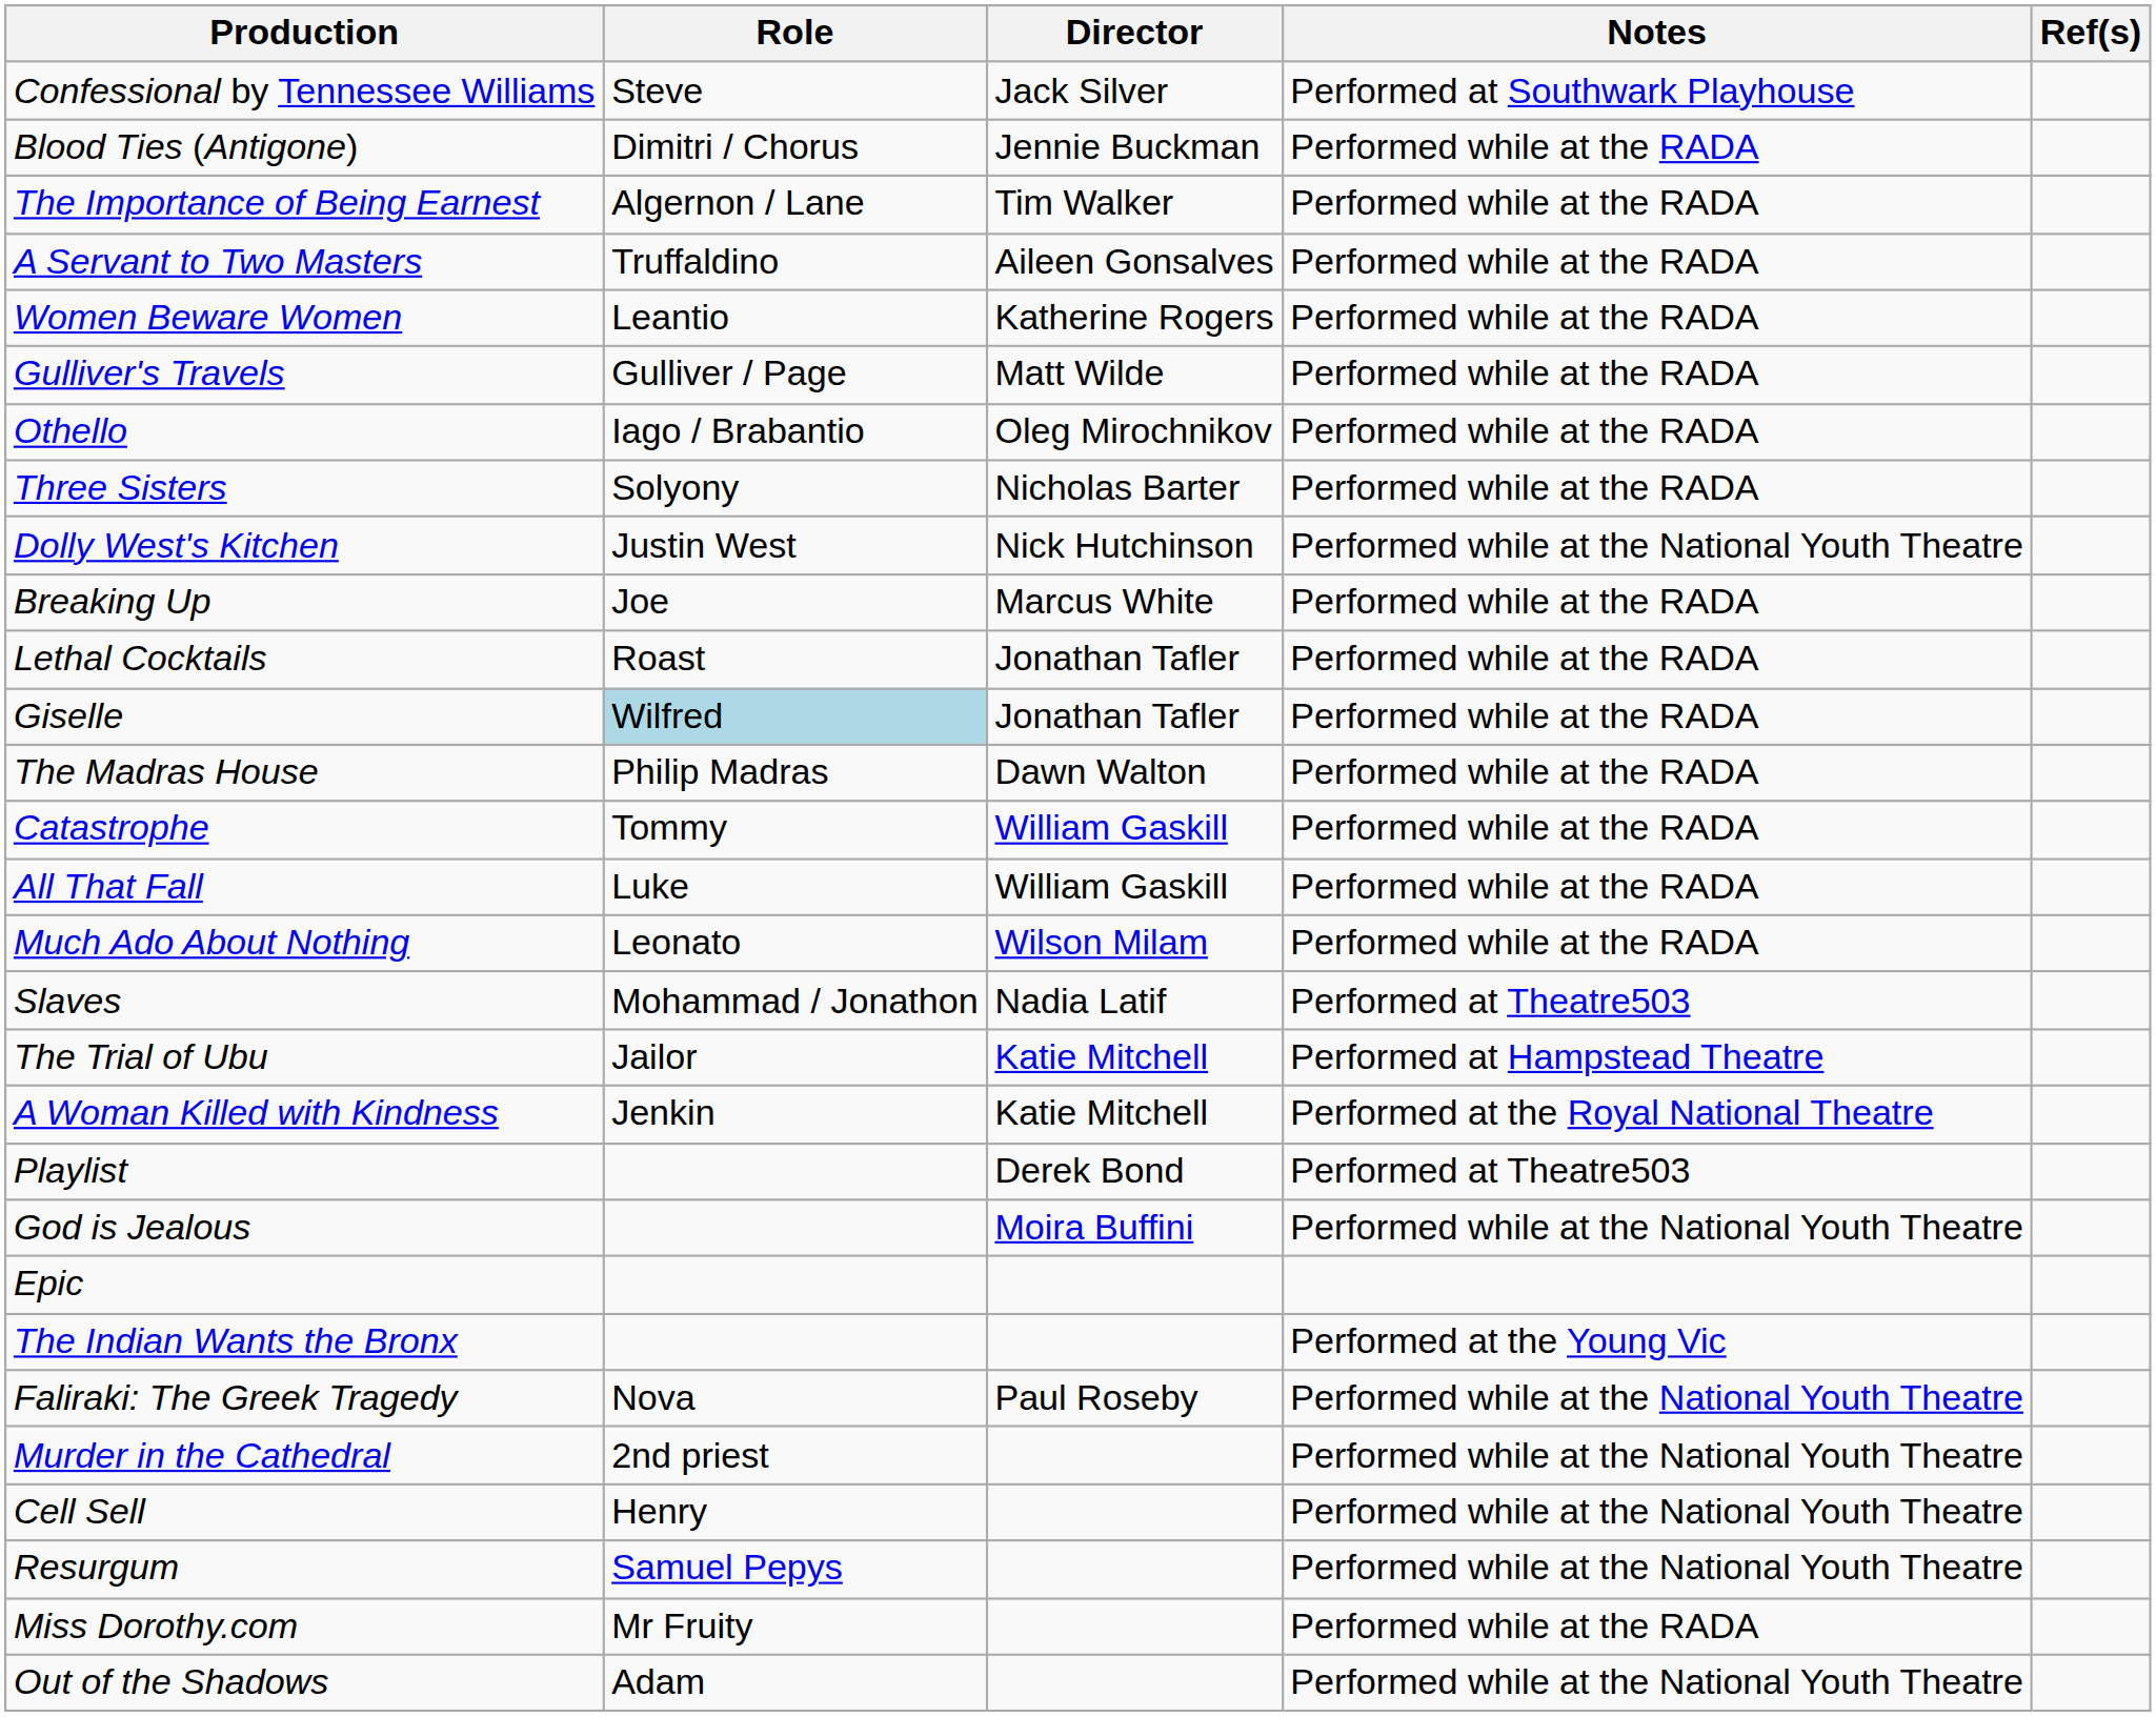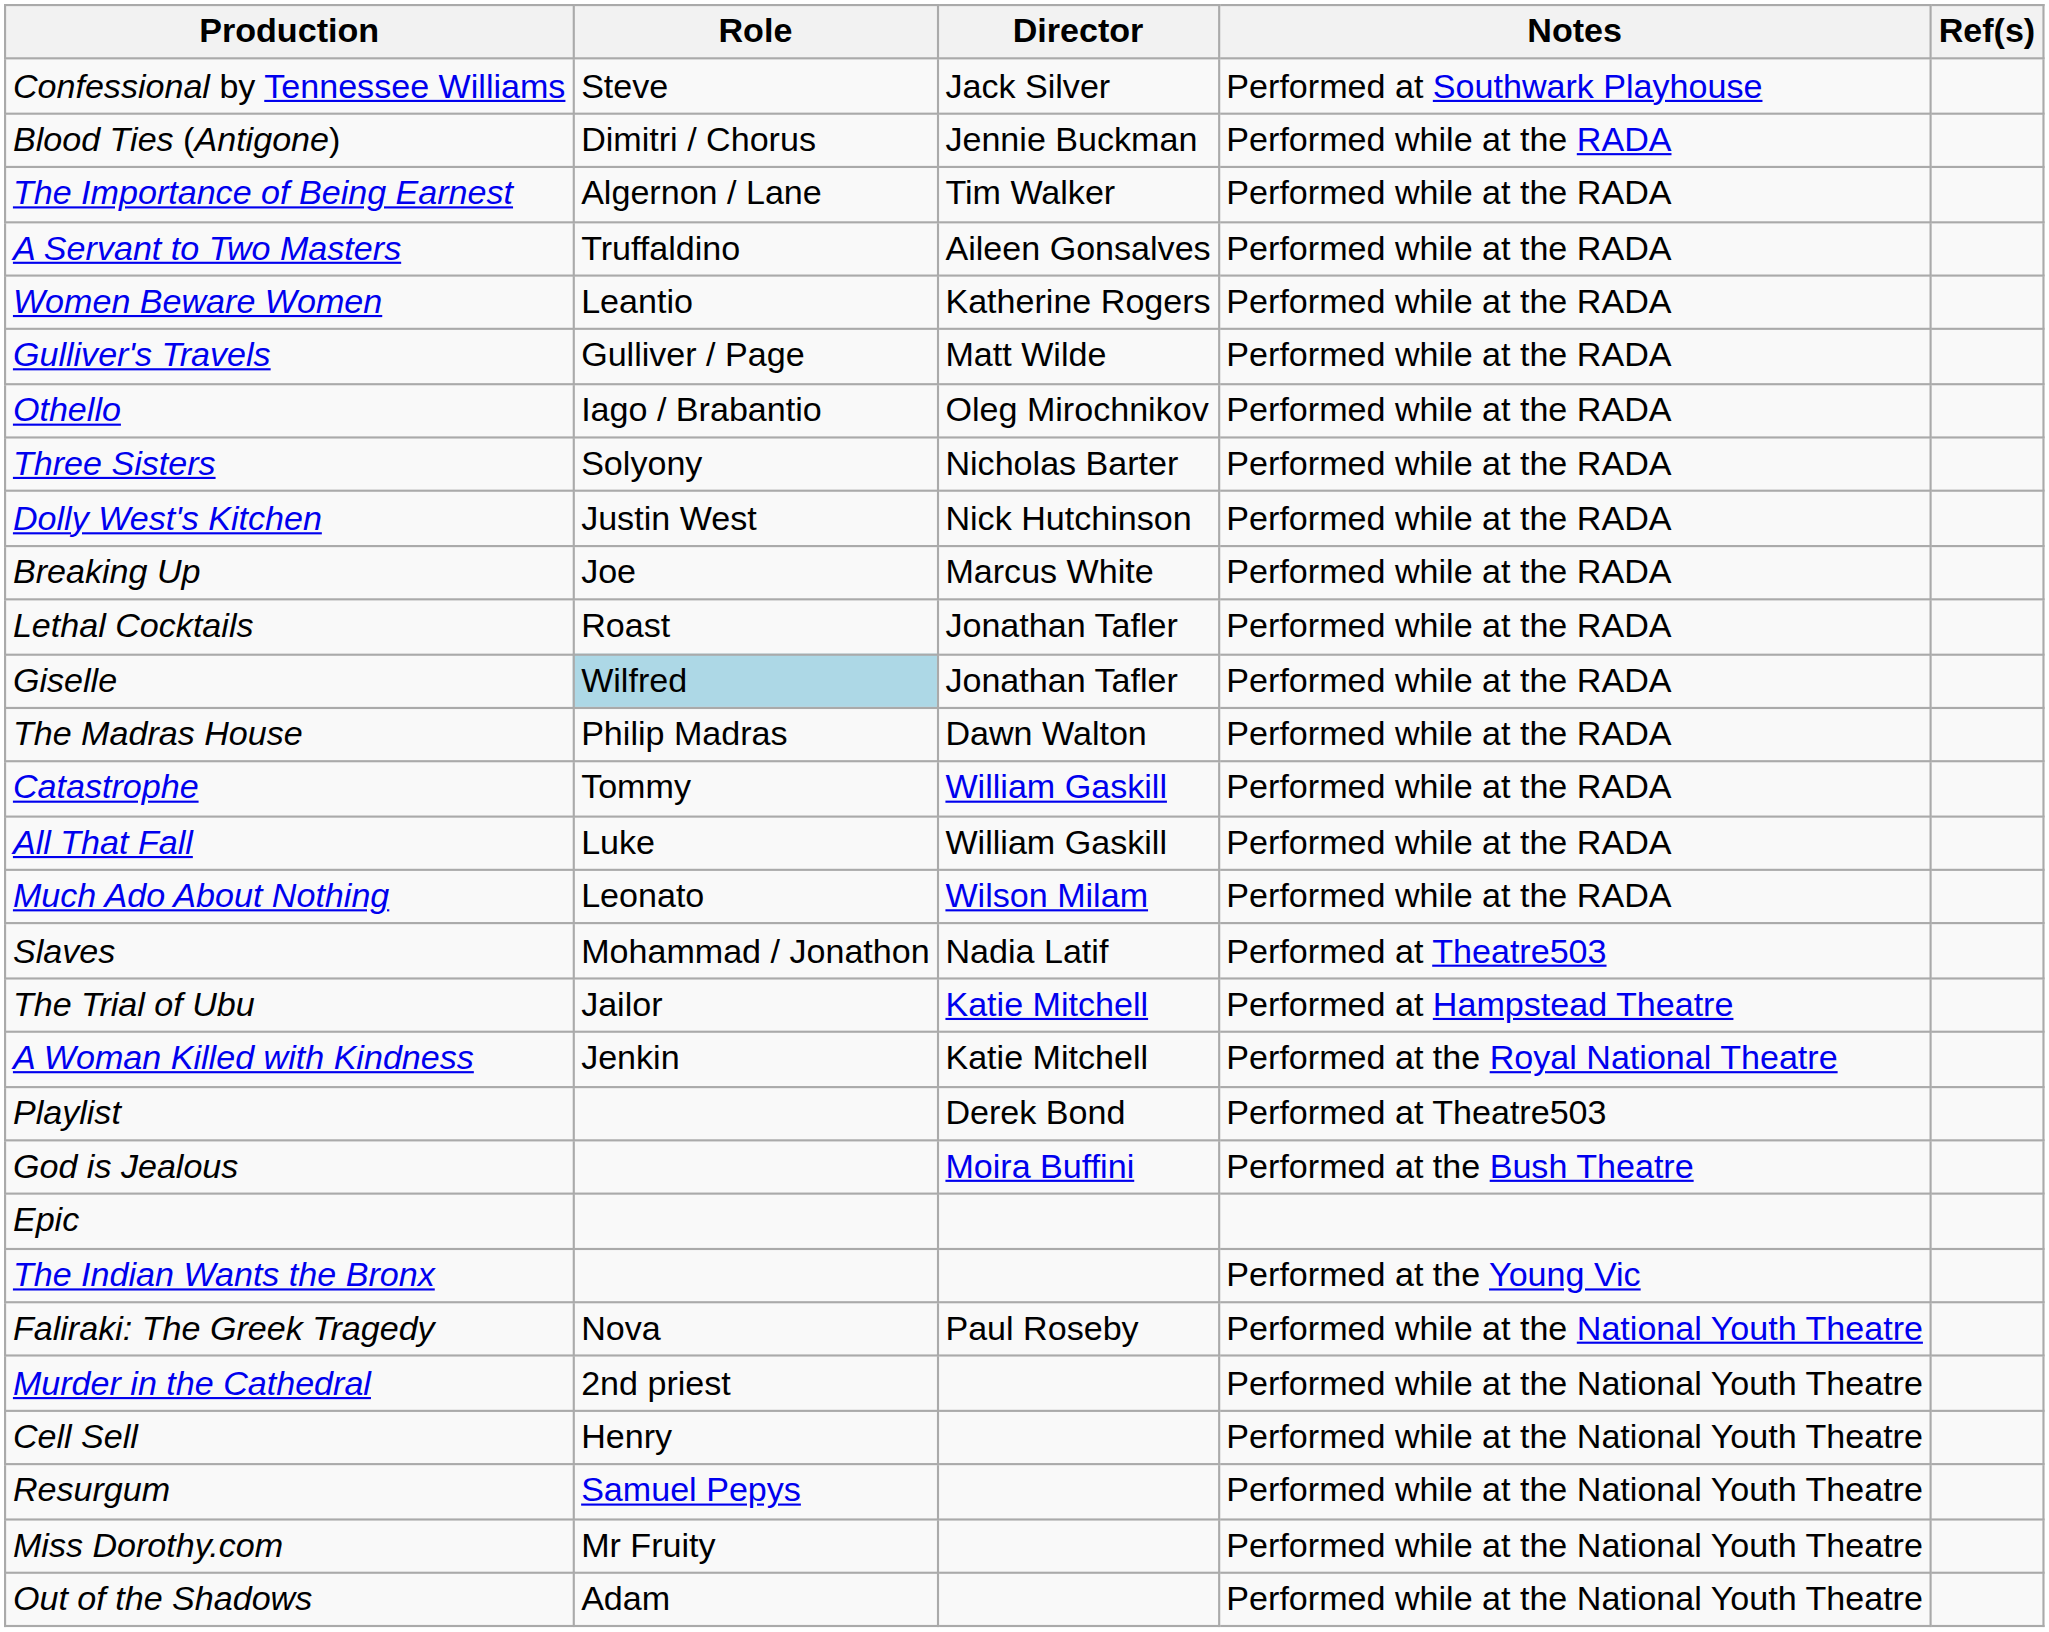Dolly West's Kitchen | Notes: Performed while at the National Youth Theatre -> Performed while at the RADA
God is Jealous | Notes: Performed while at the National Youth Theatre -> Performed at the Bush Theatre
Miss Dorothy.com | Notes: Performed while at the RADA -> Performed while at the National Youth Theatre
